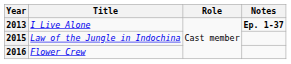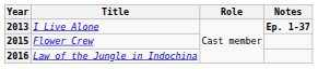2015 | Title: Law of the Jungle in Indochina -> Flower Crew
2016 | Title: Flower Crew -> Law of the Jungle in Indochina
